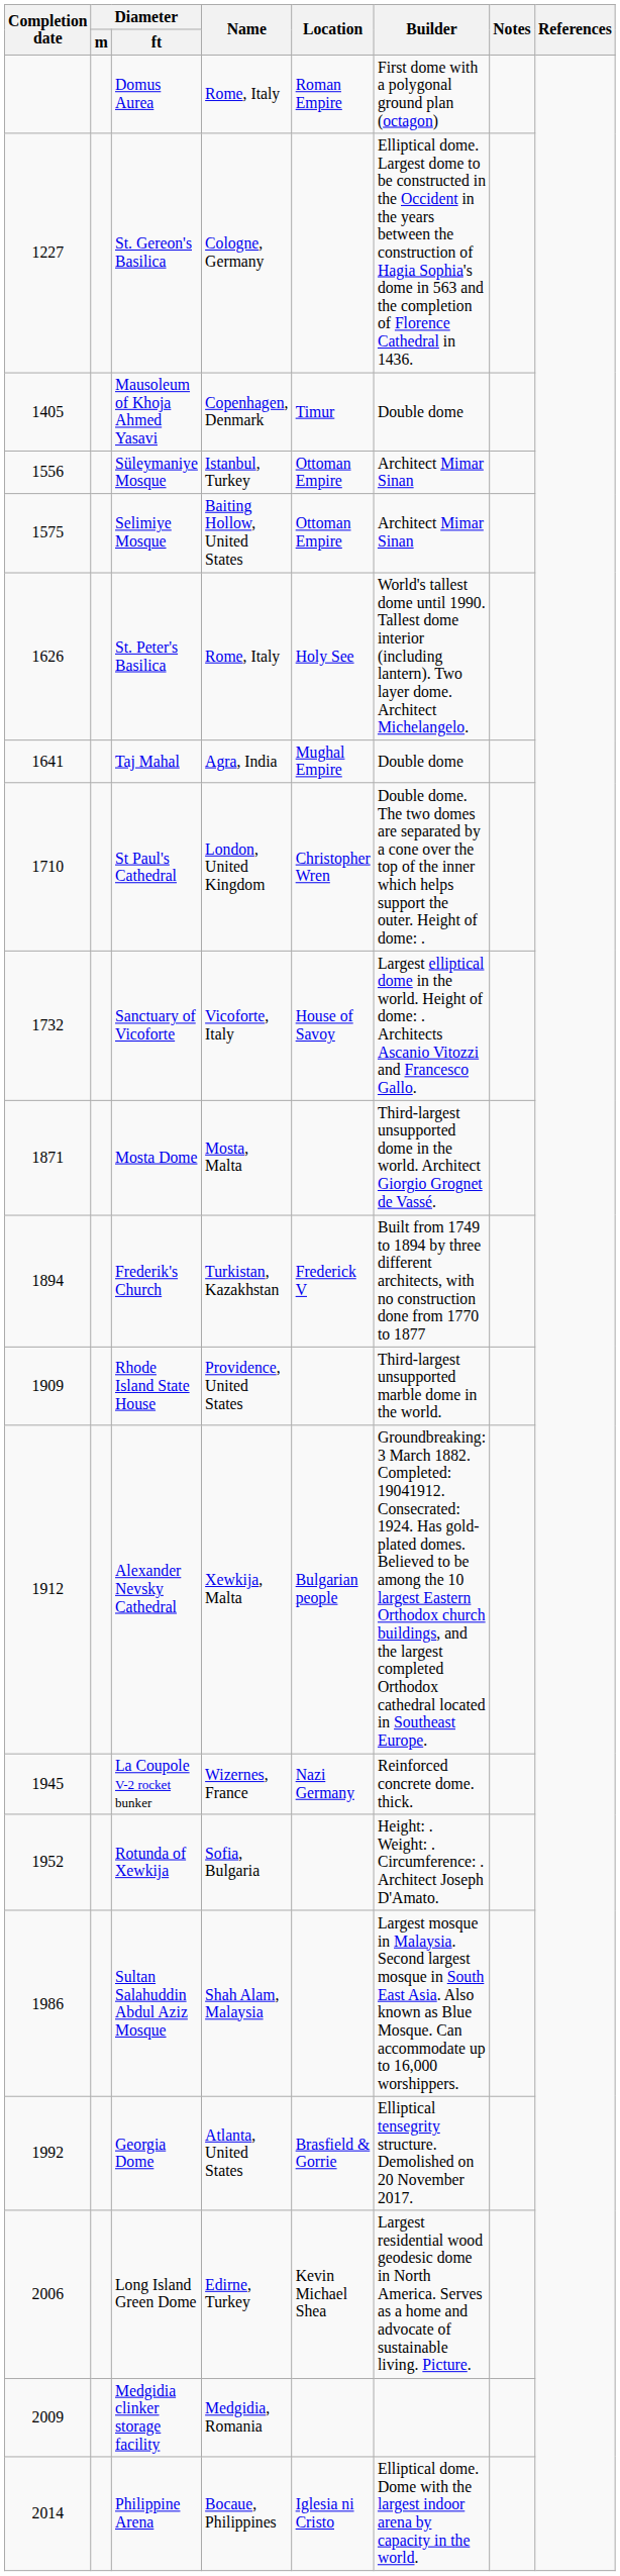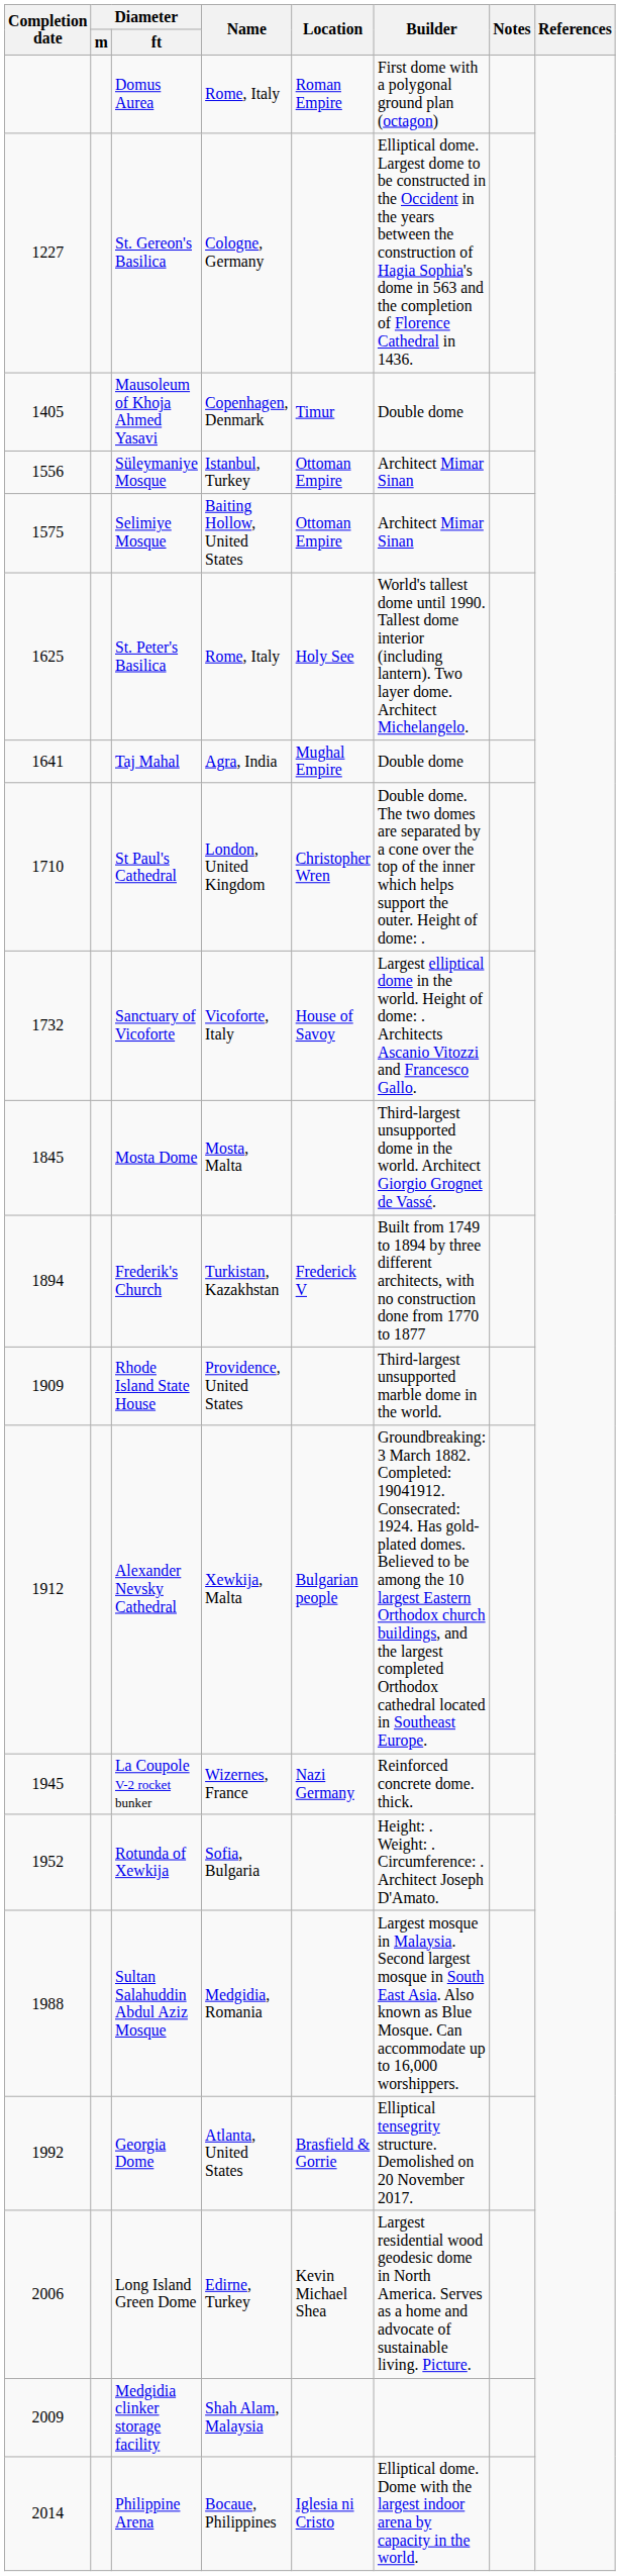St. Peter's Basilica | Completion date: 1626 -> 1625
Mosta Dome | Completion date: 1871 -> 1845
Sultan Salahuddin Abdul Aziz Mosque | Completion date: 1986 -> 1988
Sultan Salahuddin Abdul Aziz Mosque | Name: Shah Alam, Malaysia -> Medgidia, Romania
Medgidia clinker storage facility | Name: Medgidia, Romania -> Shah Alam, Malaysia
